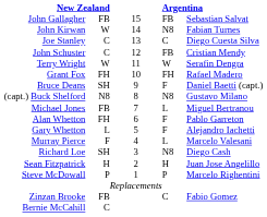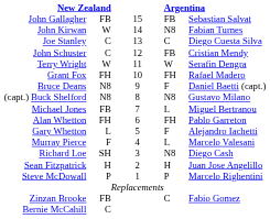Bruce Deans | column 2: SH -> N8
Alan Whetton | column 4: F -> FH
